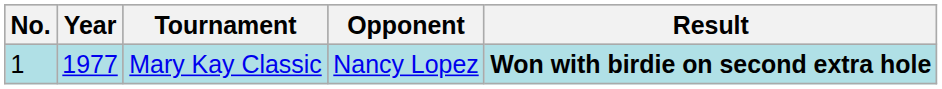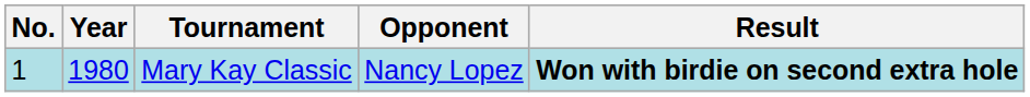Mary Kay Classic | Year: 1977 -> 1980
